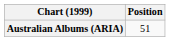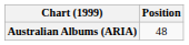Australian Albums (ARIA) | Position: 51 -> 48
